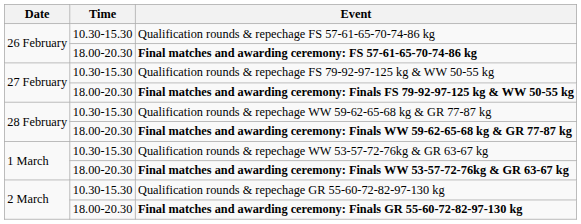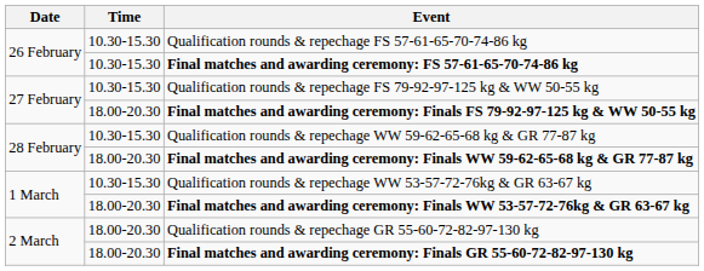Final matches and awarding ceremony: FS 57-61-65-70-74-86 kg | Time: 18.00-20.30 -> 10.30-15.30
Qualification rounds & repechage GR 55-60-72-82-97-130 kg | Time: 10.30-15.30 -> 18.00-20.30
